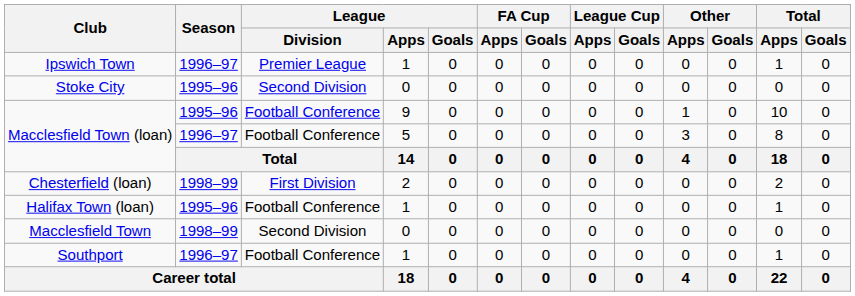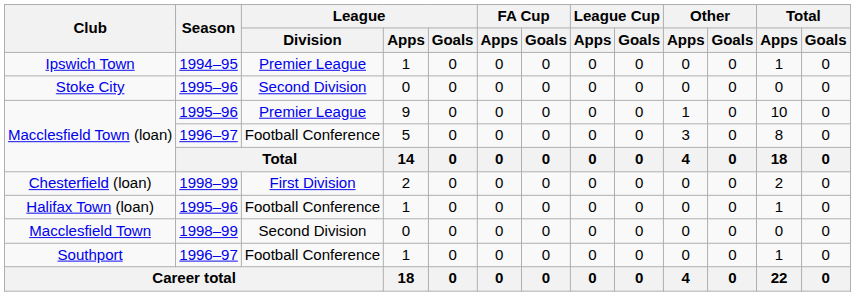Ipswich Town | Season: 1996–97 -> 1994–95
Macclesfield Town (loan) / 9 | League / Division: Football Conference -> Premier League
